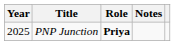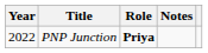PNP Junction | Year: 2025 -> 2022
